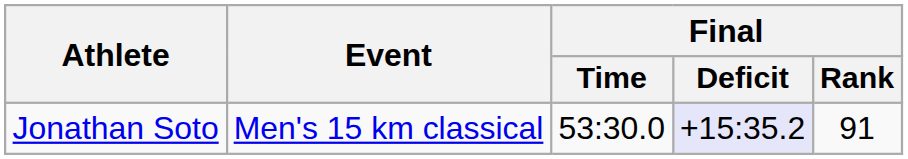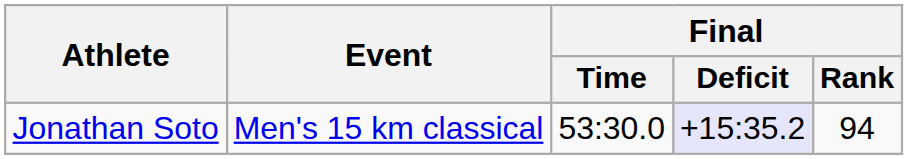Jonathan Soto | Final / Rank: 91 -> 94
